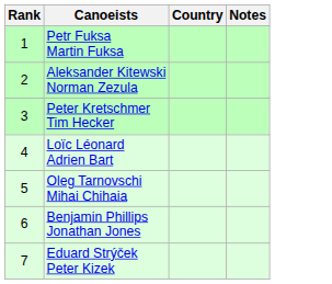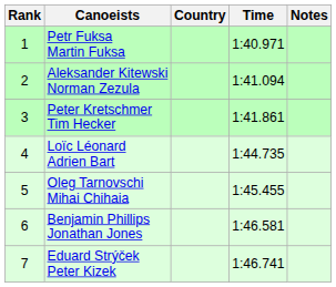+ column: Time | 1:40.971 | 1:41.094 | 1:41.861 | 1:44.735 | 1:45.455 | 1:46.581 | 1:46.741
